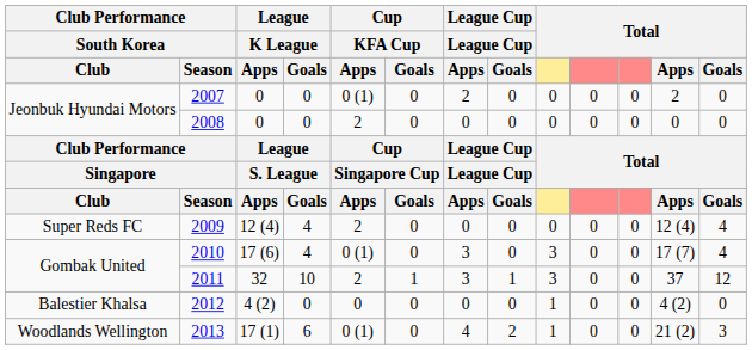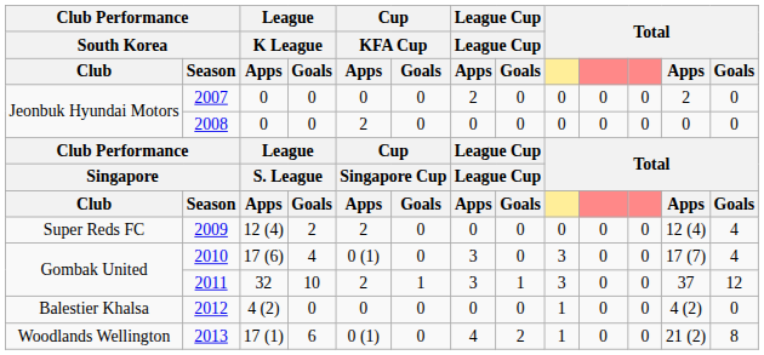2007 | Cup / KFA Cup / Apps: 0 (1) -> 0
2009 | League / K League / Goals: 4 -> 2
2013 | Total / Goals: 3 -> 8
